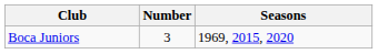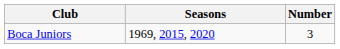columns swapped: Number <-> Seasons
